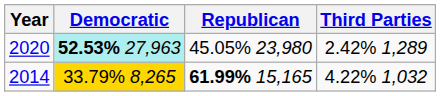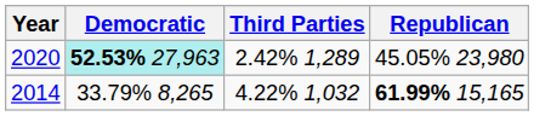columns swapped: Republican <-> Third Parties
2014 | Democratic: gold background -> no background
